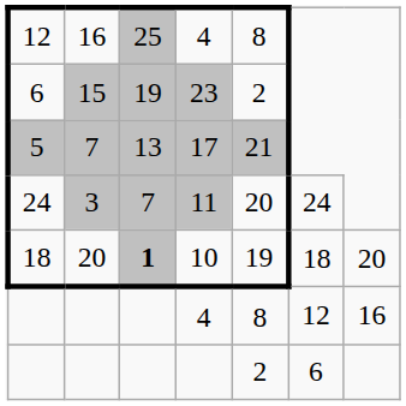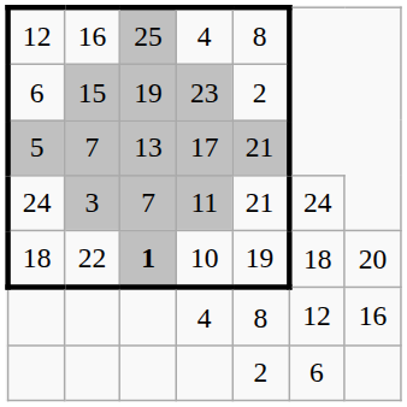11 | column 5: 20 -> 21
10 | column 2: 20 -> 22
